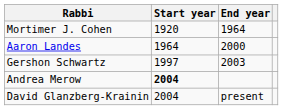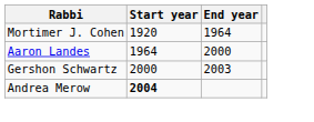Gershon Schwartz | Start year: 1997 -> 2000
- row: David Glanzberg-Krainin | 2004 | present
